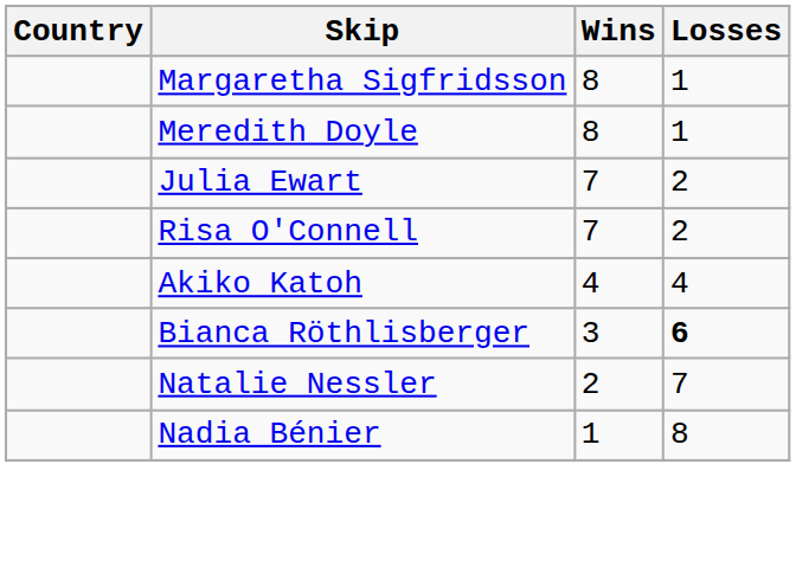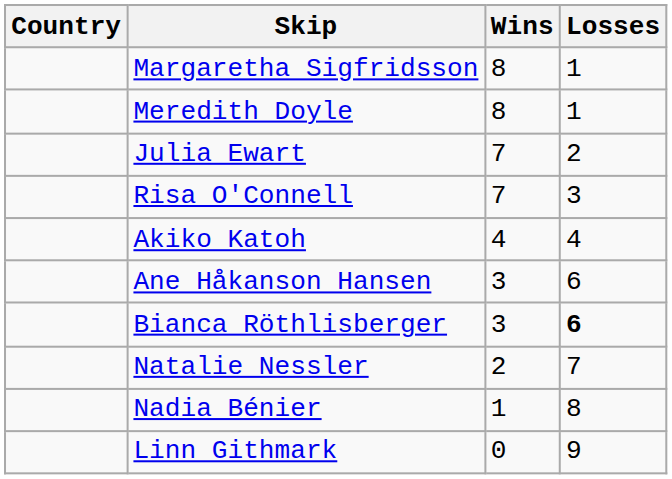Risa O'Connell | Losses: 2 -> 3
+ row: Ane Håkanson Hansen | 3 | 6
+ row: Linn Githmark | 0 | 9
